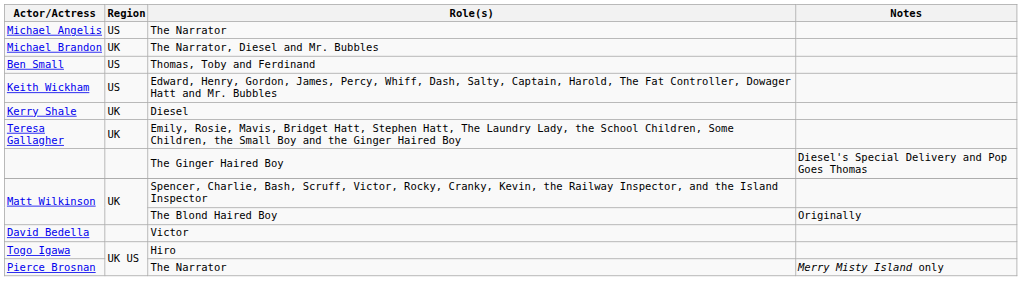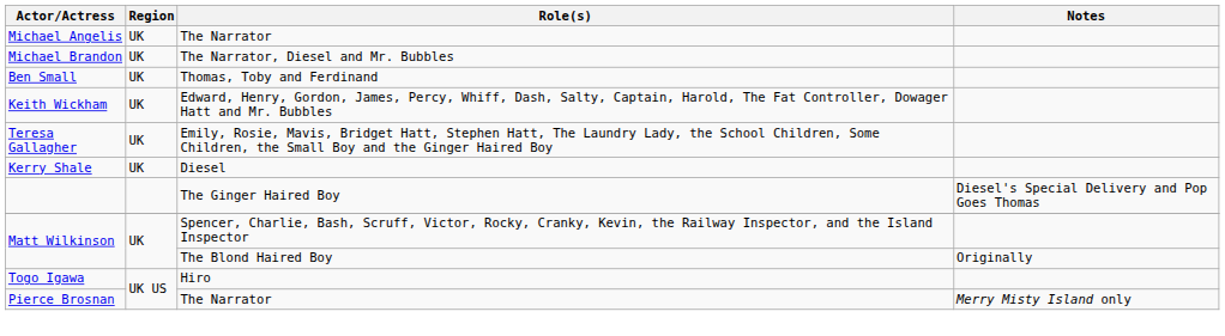Michael Angelis | Region: US -> UK
Ben Small | Region: US -> UK
Keith Wickham | Region: US -> UK
rows swapped: Kerry Shale <-> Teresa Gallagher
- row: David Bedella | Victor
